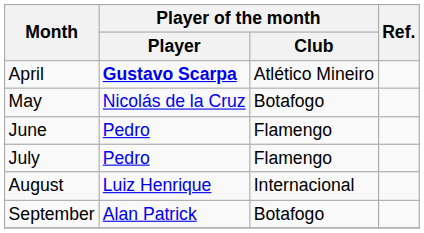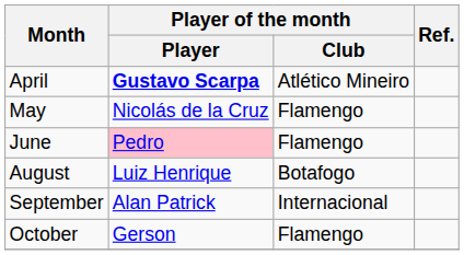May | Player of the month / Club: Botafogo -> Flamengo
June | Player of the month / Player: no background -> pink background
- row: July | Pedro | Flamengo
August | Player of the month / Club: Internacional -> Botafogo
September | Player of the month / Club: Botafogo -> Internacional
+ row: October | Gerson | Flamengo
